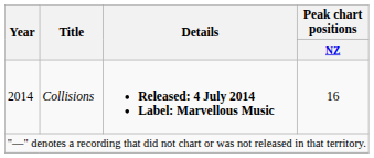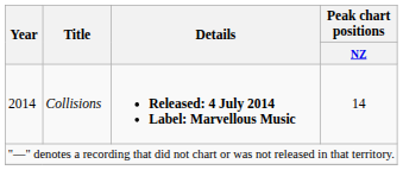2014 | Peak chart positions / NZ: 16 -> 14
